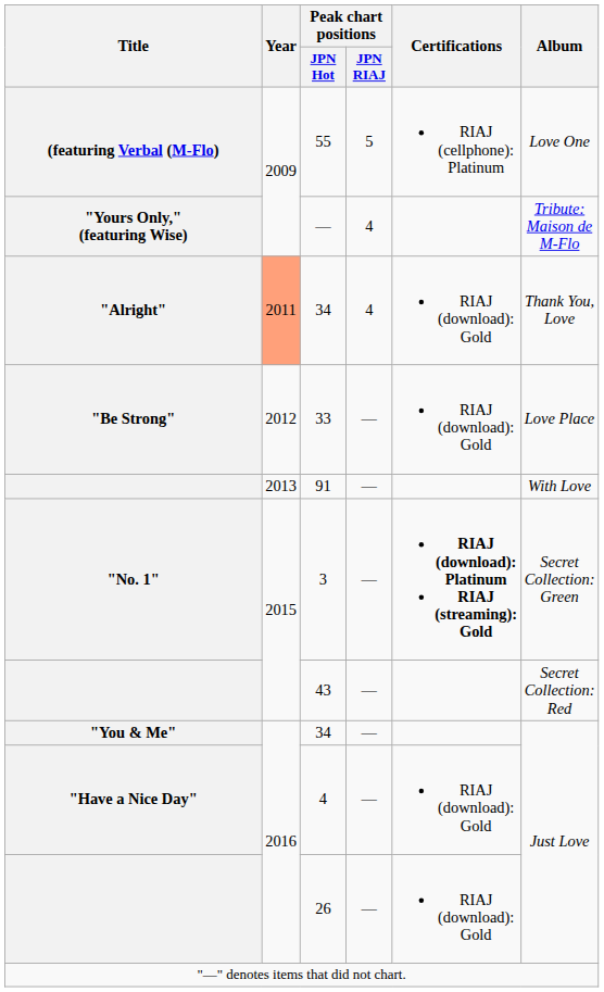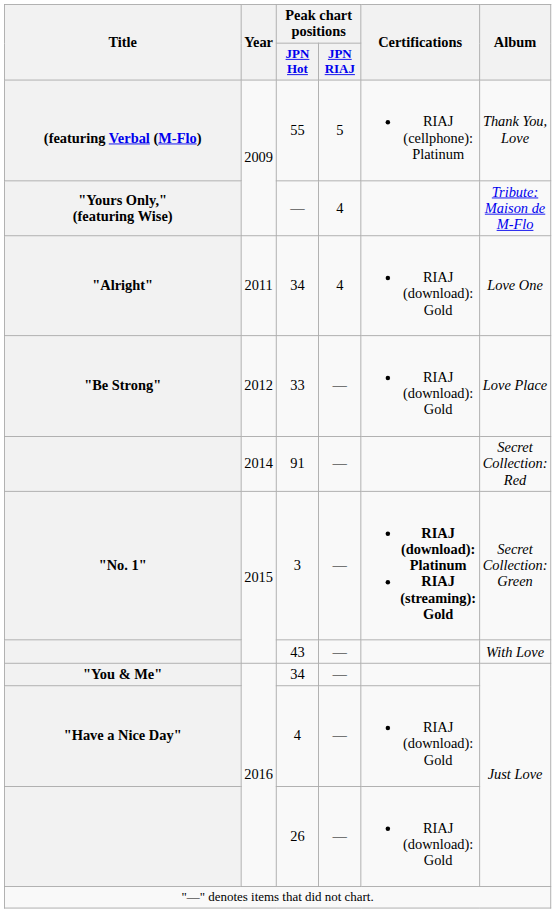55 | Album: Love One -> Thank You, Love
"Alright" / 34 | Year: lightsalmon background -> no background
"Alright" / 34 | Album: Thank You, Love -> Love One
91 | Year: 2013 -> 2014
91 | Album: With Love -> Secret Collection: Red
43 | Album: Secret Collection: Red -> With Love
